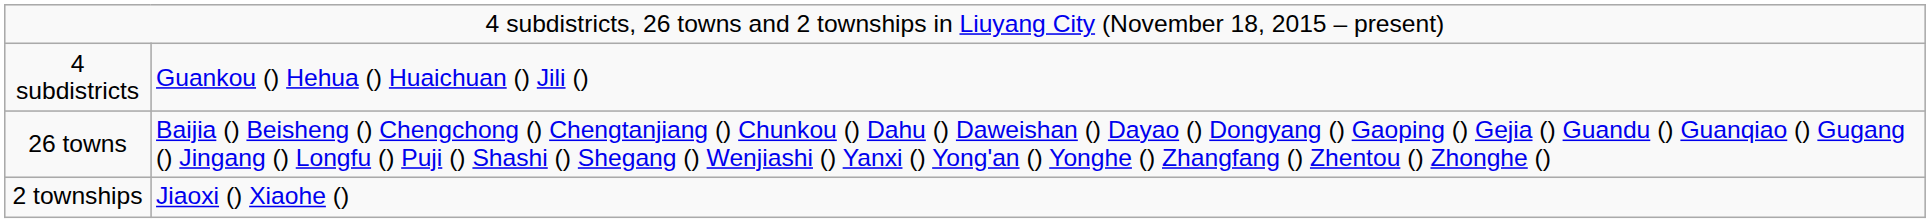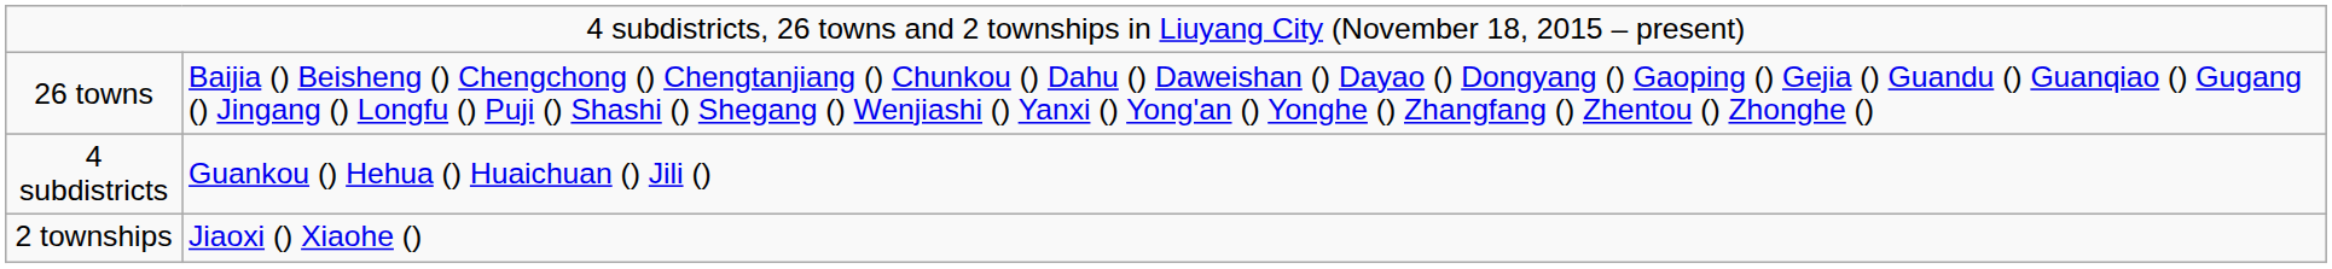rows swapped: 4 subdistricts <-> 26 towns
